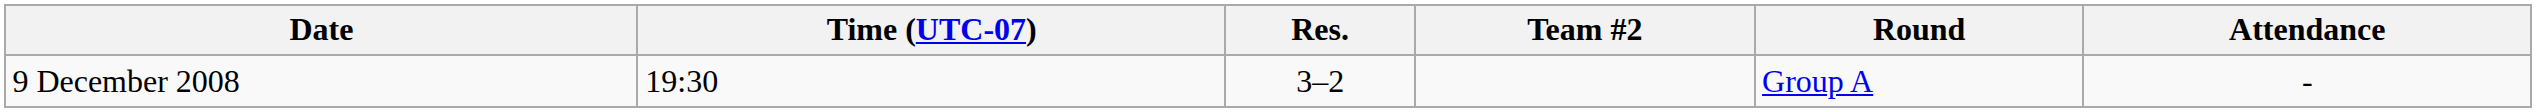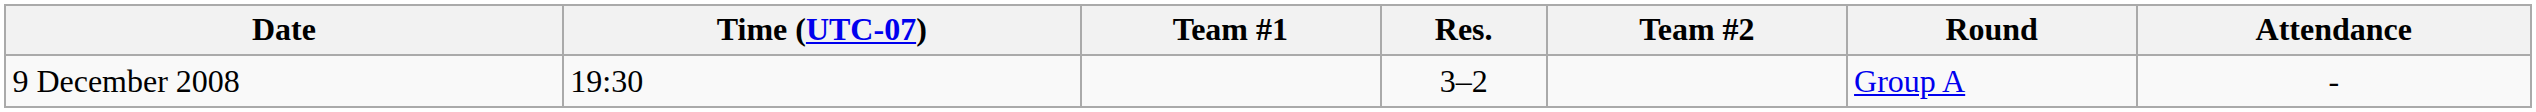+ column: Team #1
